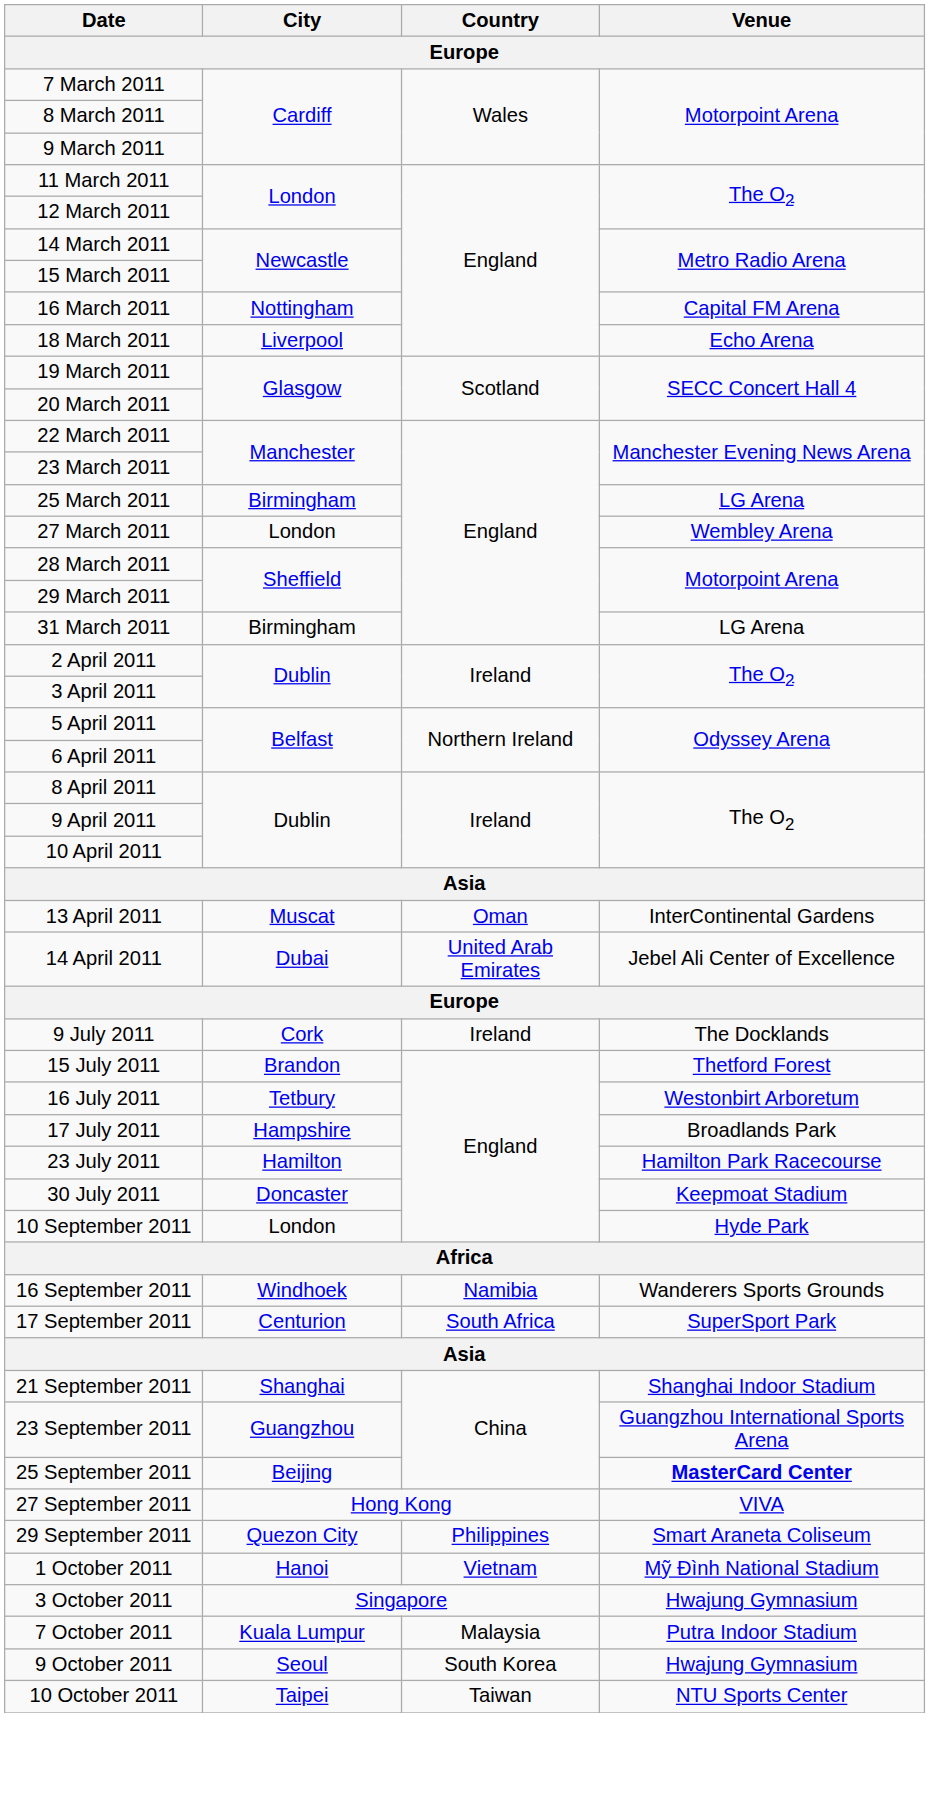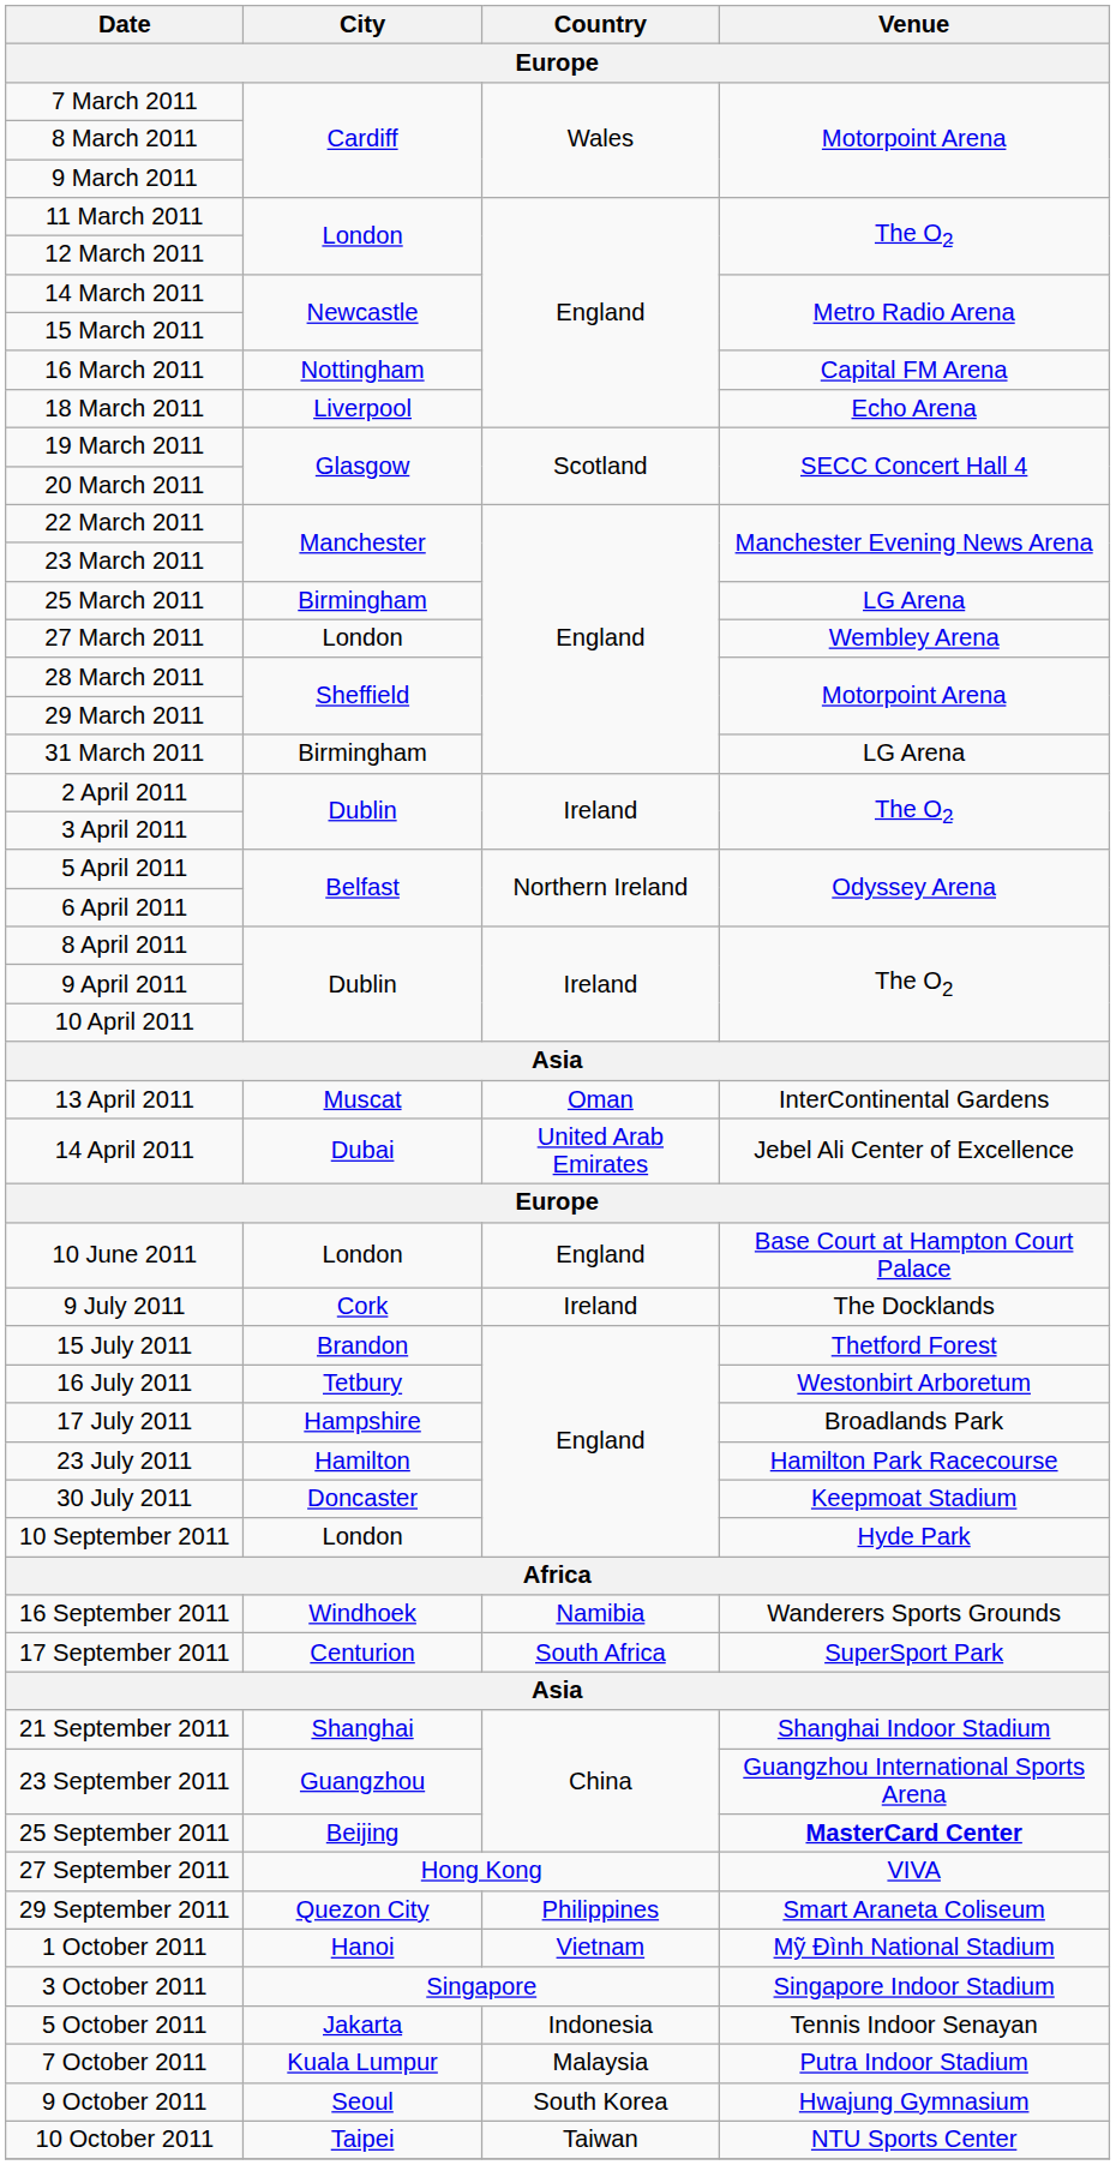+ row: 10 June 2011 | London | England | Base Court at Hampton Court Palace
3 October 2011 | Venue: Hwajung Gymnasium -> Singapore Indoor Stadium
+ row: 5 October 2011 | Jakarta | Indonesia | Tennis Indoor Senayan
